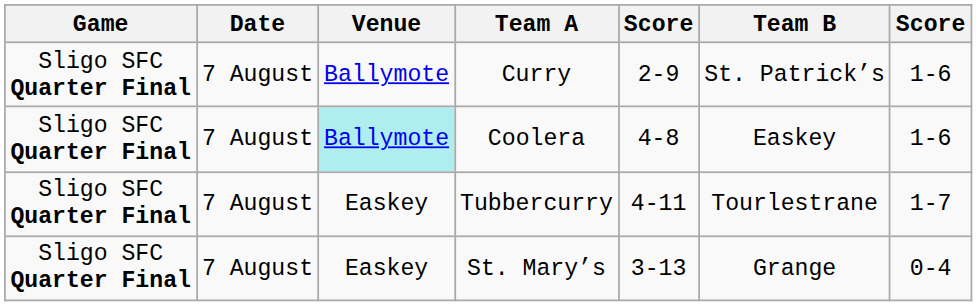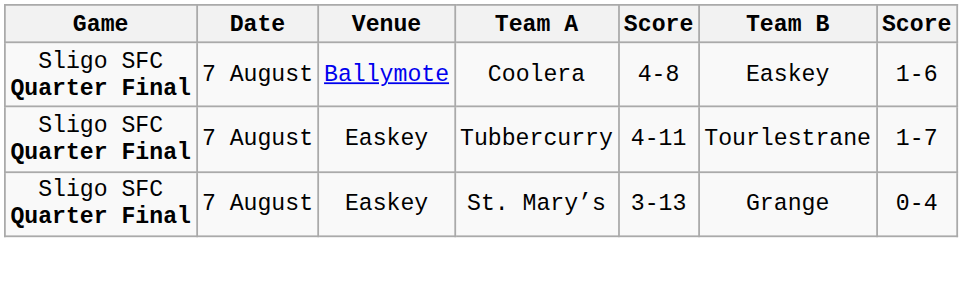- row: Sligo SFC Quarter Final | 7 August | Ballymote | Curry | 2-9 | St. Patrick’s | 1-6
Coolera | Venue: paleturquoise background -> no background
